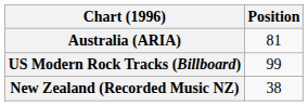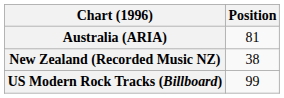rows swapped: New Zealand (Recorded Music NZ) <-> US Modern Rock Tracks (Billboard)
